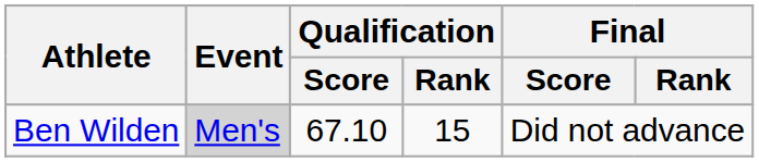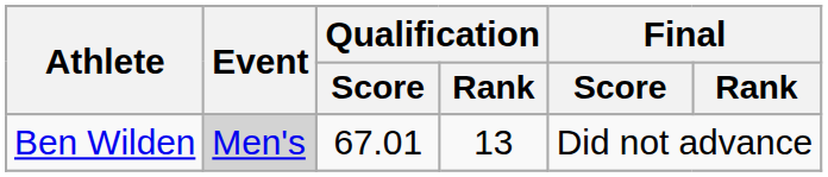Ben Wilden | Qualification / Score: 67.10 -> 67.01
Ben Wilden | Qualification / Rank: 15 -> 13
